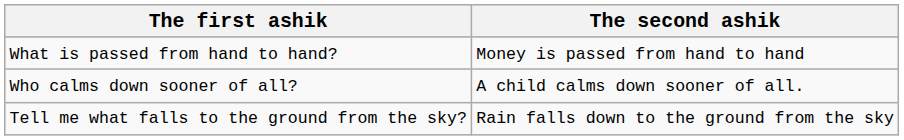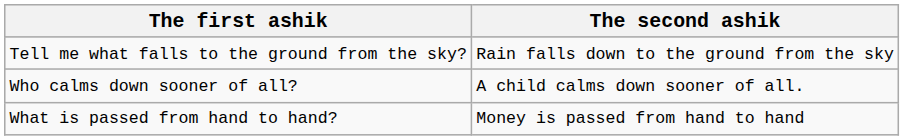rows swapped: Tell me what falls to the ground from the sky? <-> What is passed from hand to hand?
